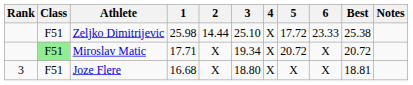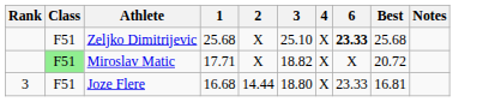- column: 5 | 17.72 | 20.72 | X
Zeljko Dimitrijevic | 1: 25.98 -> 25.68
Zeljko Dimitrijevic | 2: 14.44 -> X
Zeljko Dimitrijevic | 6: normal -> bold
Zeljko Dimitrijevic | Best: 25.38 -> 25.68
Miroslav Matic | 3: 19.34 -> 18.82
Joze Flere | 2: X -> 14.44
Joze Flere | 6: X -> 23.33
Joze Flere | Best: 18.81 -> 16.81
